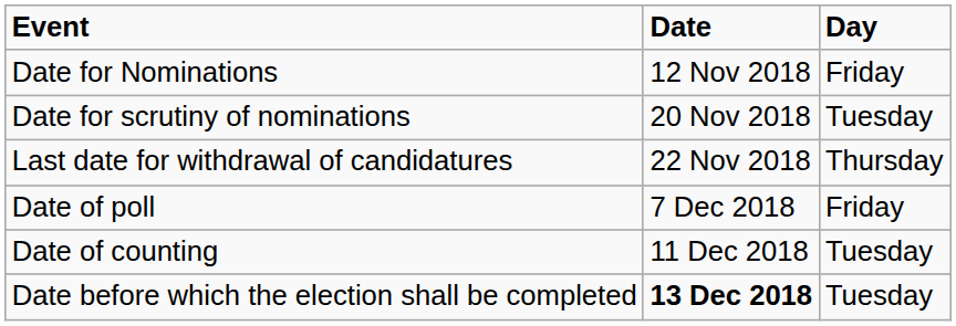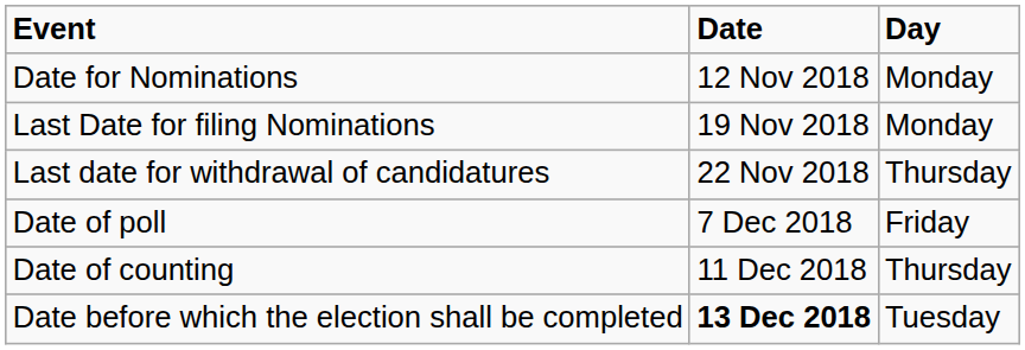Date for Nominations | Day: Friday -> Monday
+ row: Last Date for filing Nominations | 19 Nov 2018 | Monday
- row: Date for scrutiny of nominations | 20 Nov 2018 | Tuesday
Date of counting | Day: Tuesday -> Thursday
